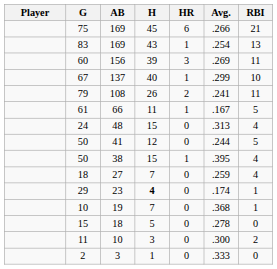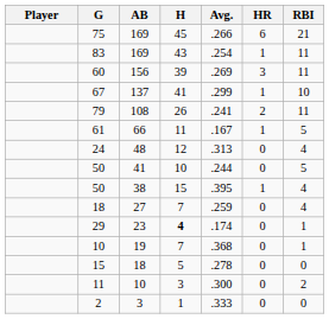columns swapped: Avg. <-> HR
83 | RBI: 13 -> 11
67 | H: 40 -> 41
24 | H: 15 -> 12
50 / 41 | H: 12 -> 10
